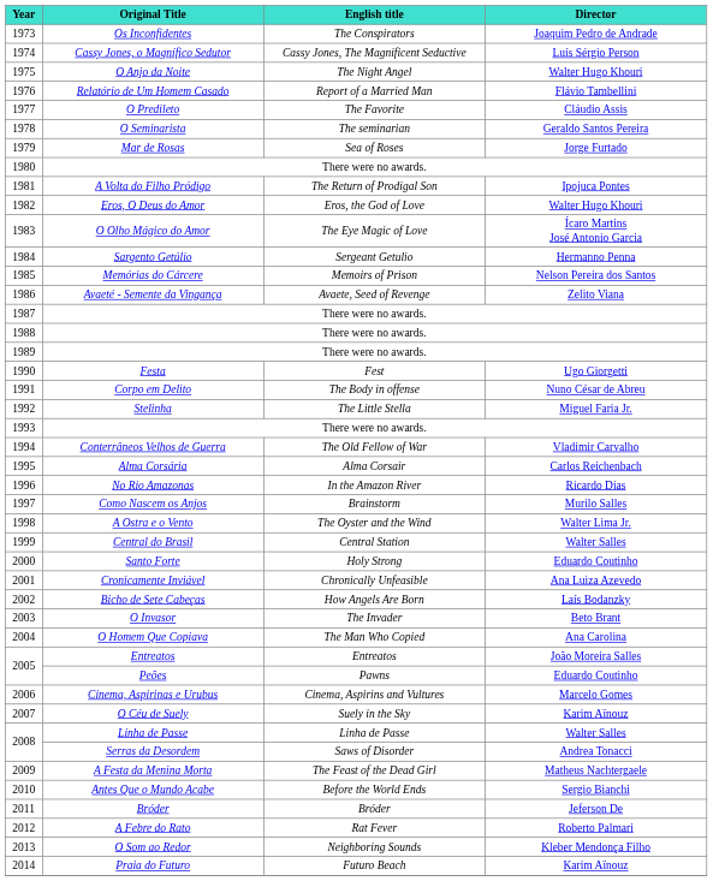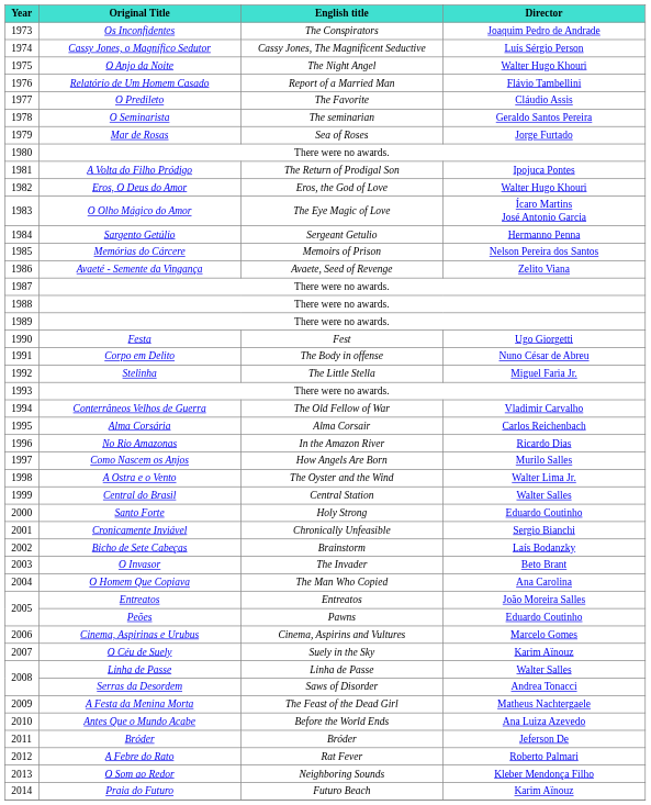Como Nascem os Anjos | English title: Brainstorm -> How Angels Are Born
Cronicamente Inviável | Director: Ana Luiza Azevedo -> Sergio Bianchi
Bicho de Sete Cabeças | English title: How Angels Are Born -> Brainstorm
Antes Que o Mundo Acabe | Director: Sergio Bianchi -> Ana Luiza Azevedo
